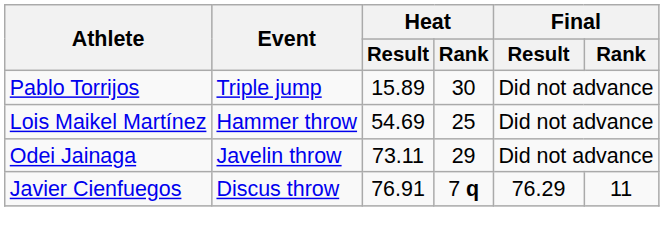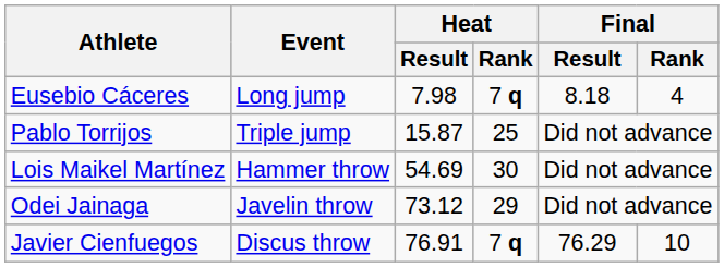+ row: Eusebio Cáceres | Long jump | 7.98 | 7 q | 8.18 | 4
Pablo Torrijos | Heat / Result: 15.89 -> 15.87
Pablo Torrijos | Heat / Rank: 30 -> 25
Lois Maikel Martínez | Heat / Rank: 25 -> 30
Odei Jainaga | Heat / Result: 73.11 -> 73.12
Javier Cienfuegos | Final / Rank: 11 -> 10
